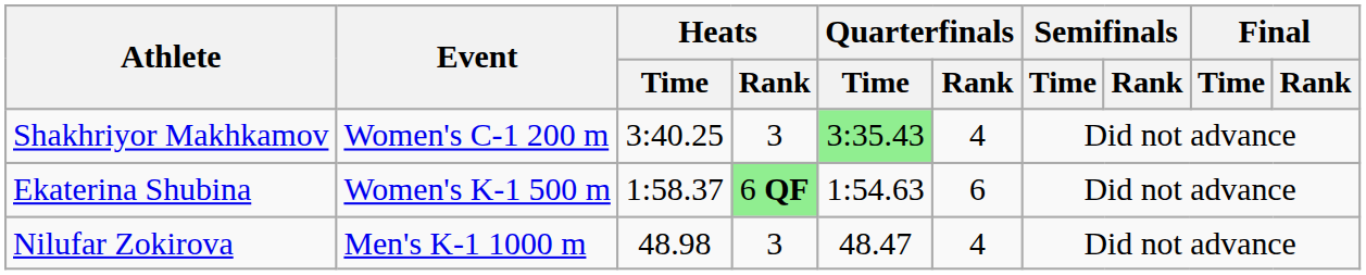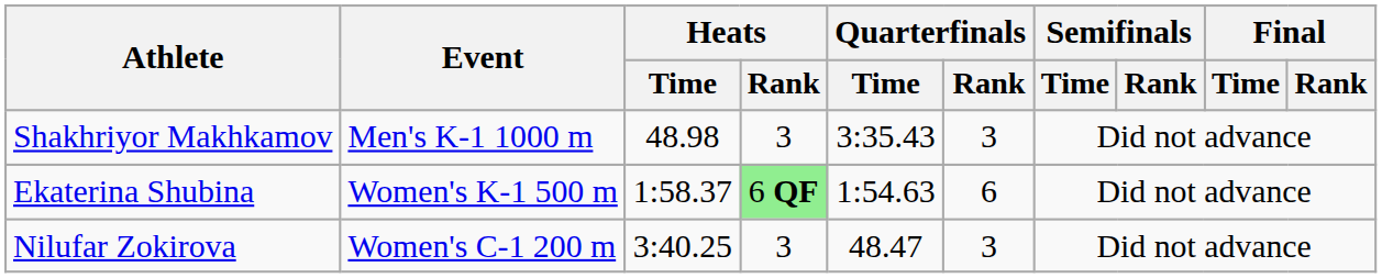Shakhriyor Makhkamov | Event: Women's C-1 200 m -> Men's K-1 1000 m
Shakhriyor Makhkamov | Heats / Time: 3:40.25 -> 48.98
Shakhriyor Makhkamov | Quarterfinals / Time: lightgreen background -> no background
Shakhriyor Makhkamov | Quarterfinals / Rank: 4 -> 3
Nilufar Zokirova | Event: Men's K-1 1000 m -> Women's C-1 200 m
Nilufar Zokirova | Heats / Time: 48.98 -> 3:40.25
Nilufar Zokirova | Quarterfinals / Rank: 4 -> 3
